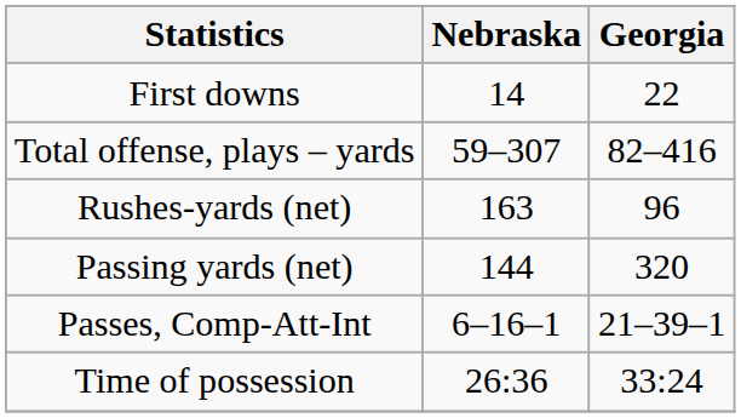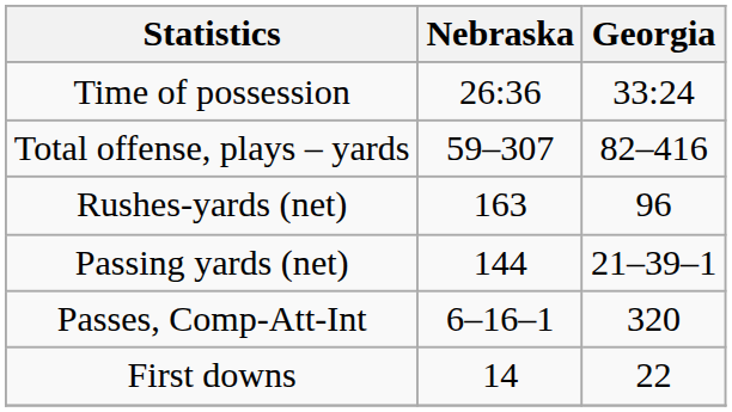rows swapped: First downs <-> Time of possession
Passing yards (net) | Georgia: 320 -> 21–39–1
Passes, Comp-Att-Int | Georgia: 21–39–1 -> 320
